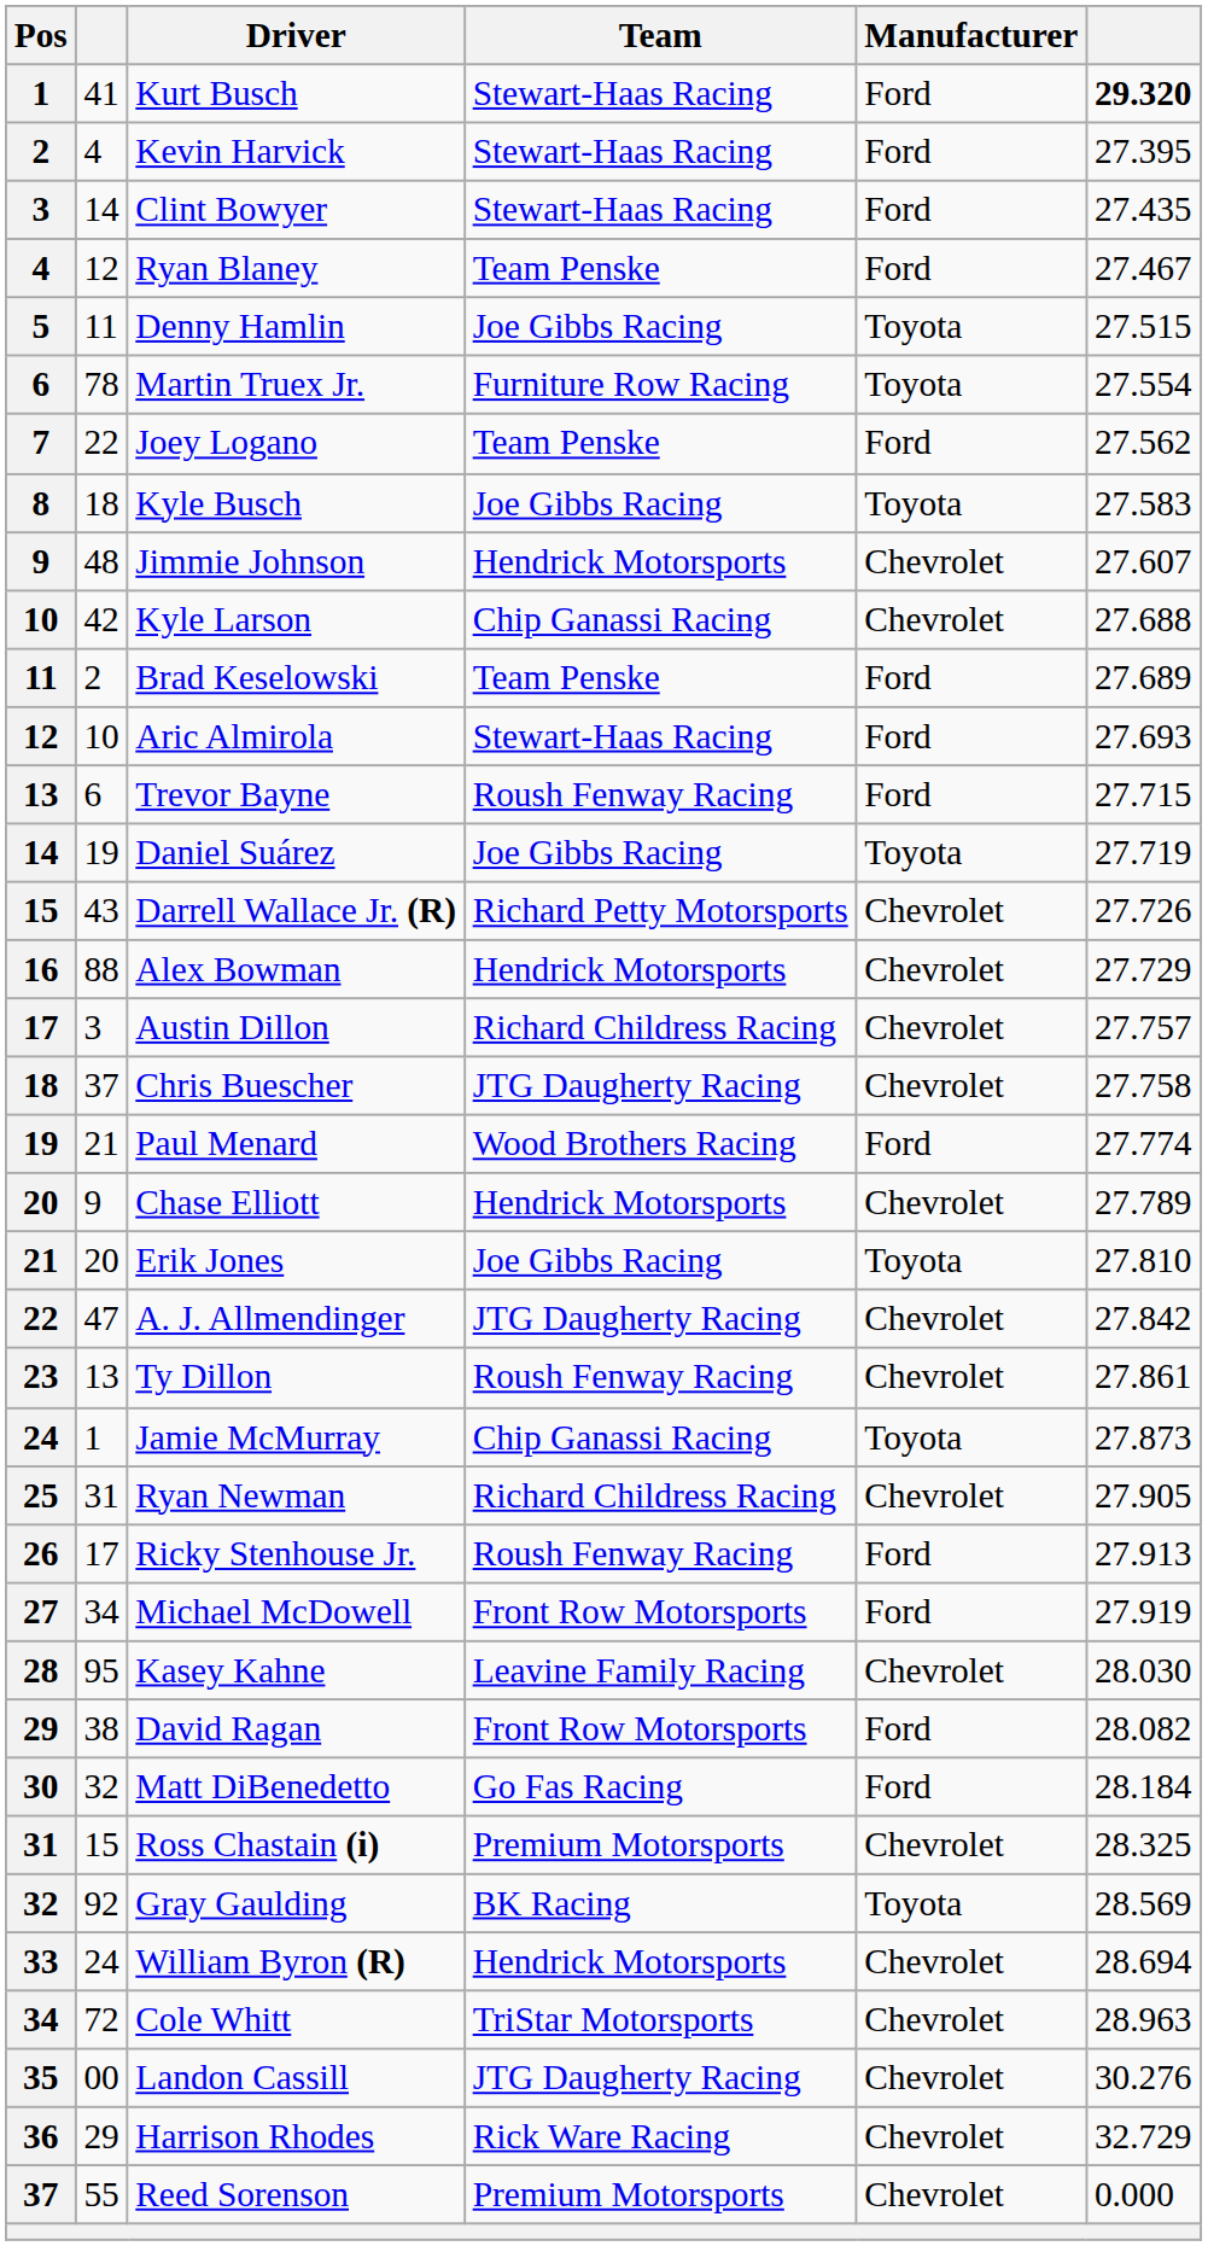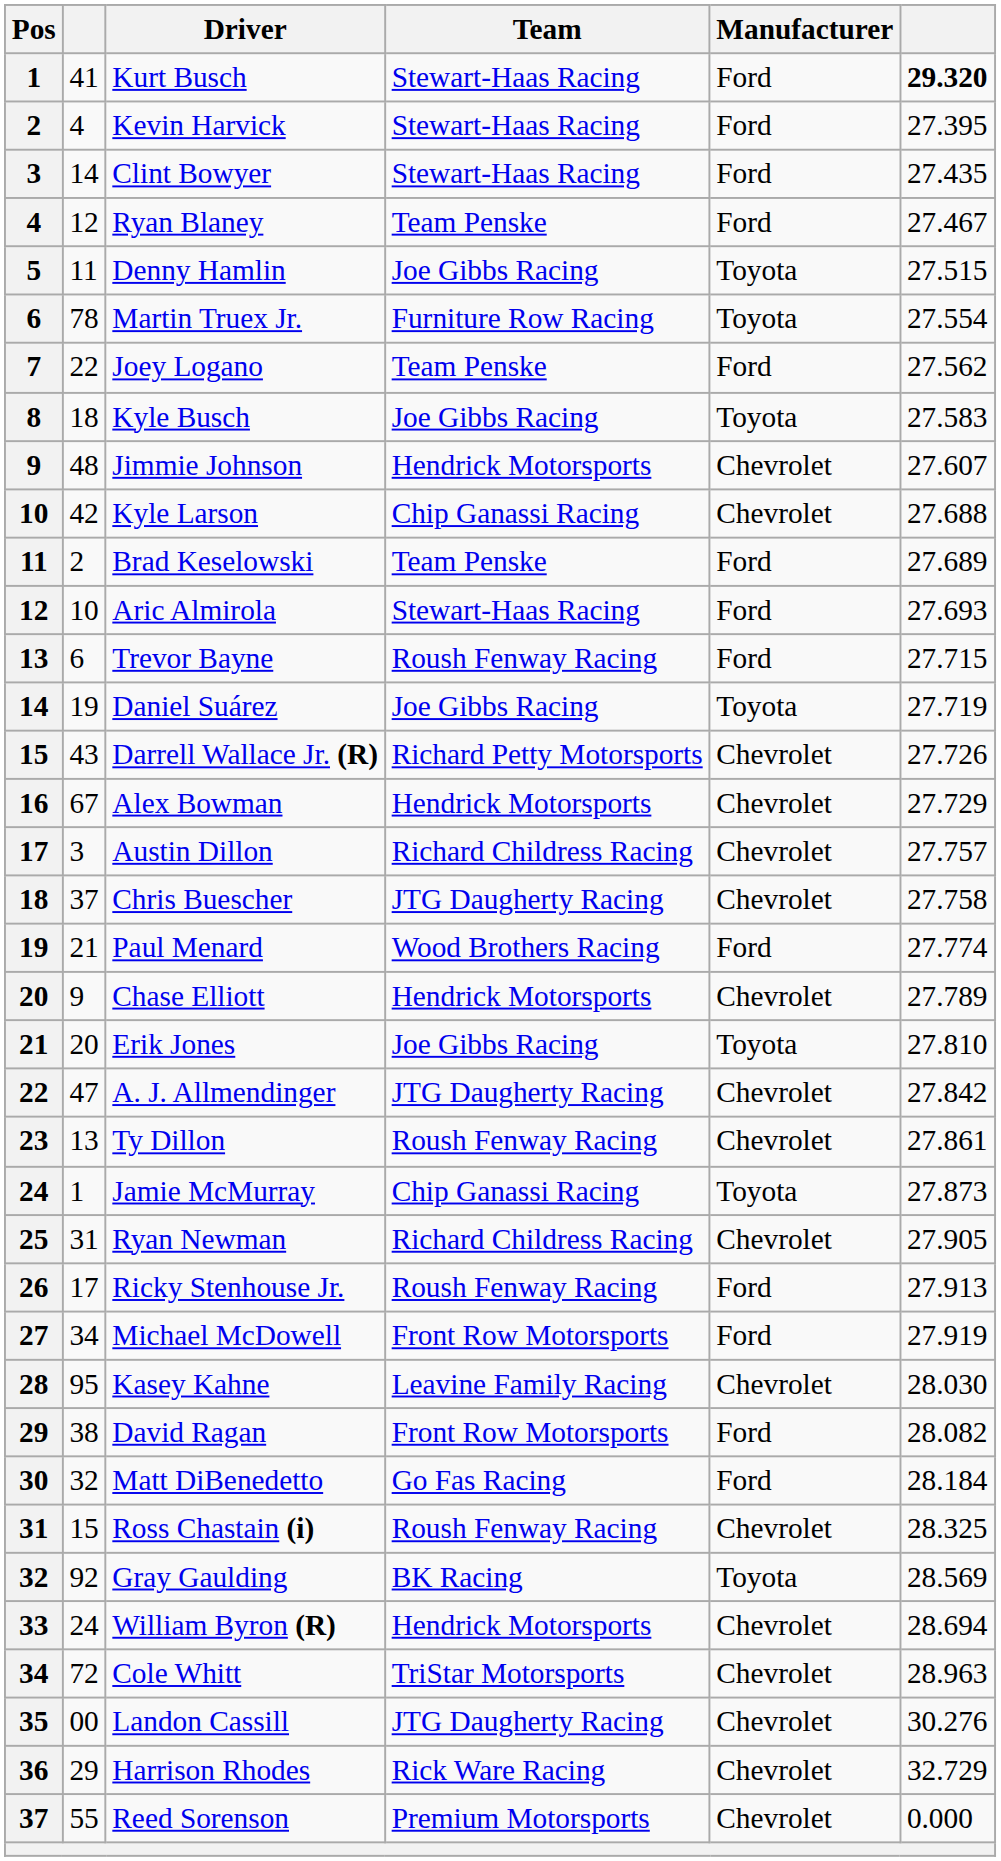Alex Bowman | column 2: 88 -> 67
Ross Chastain (i) | Team: Premium Motorsports -> Roush Fenway Racing
